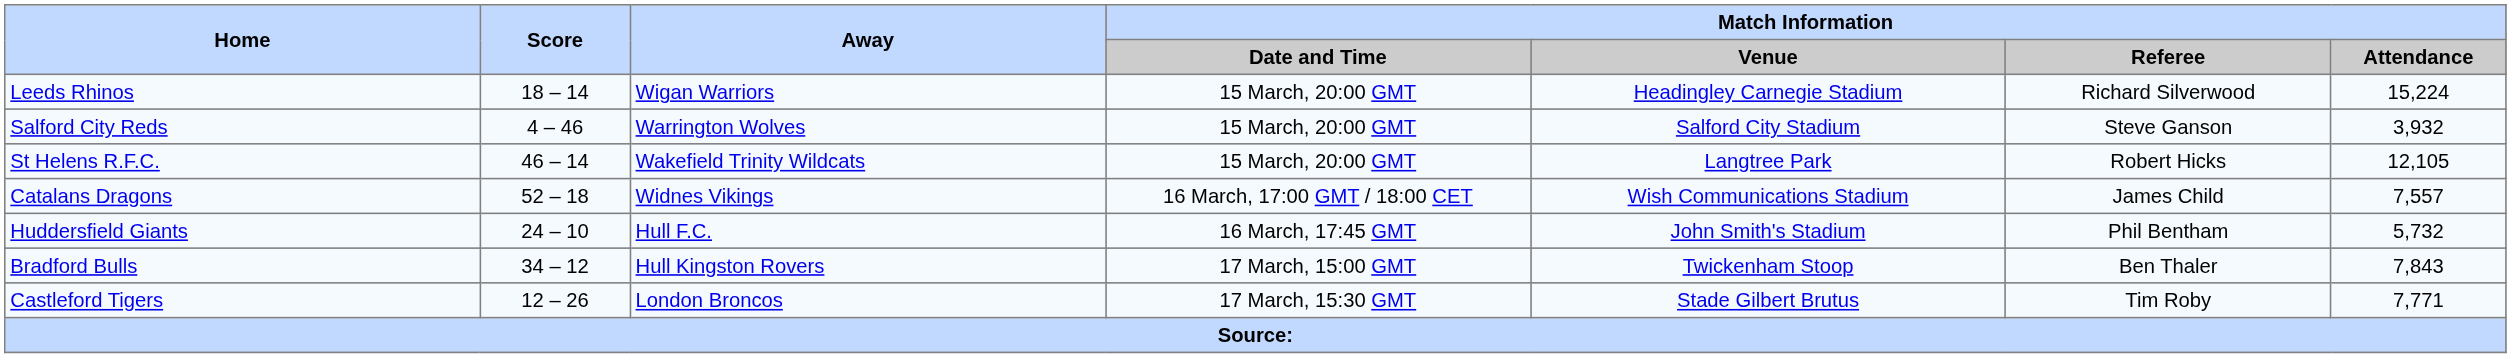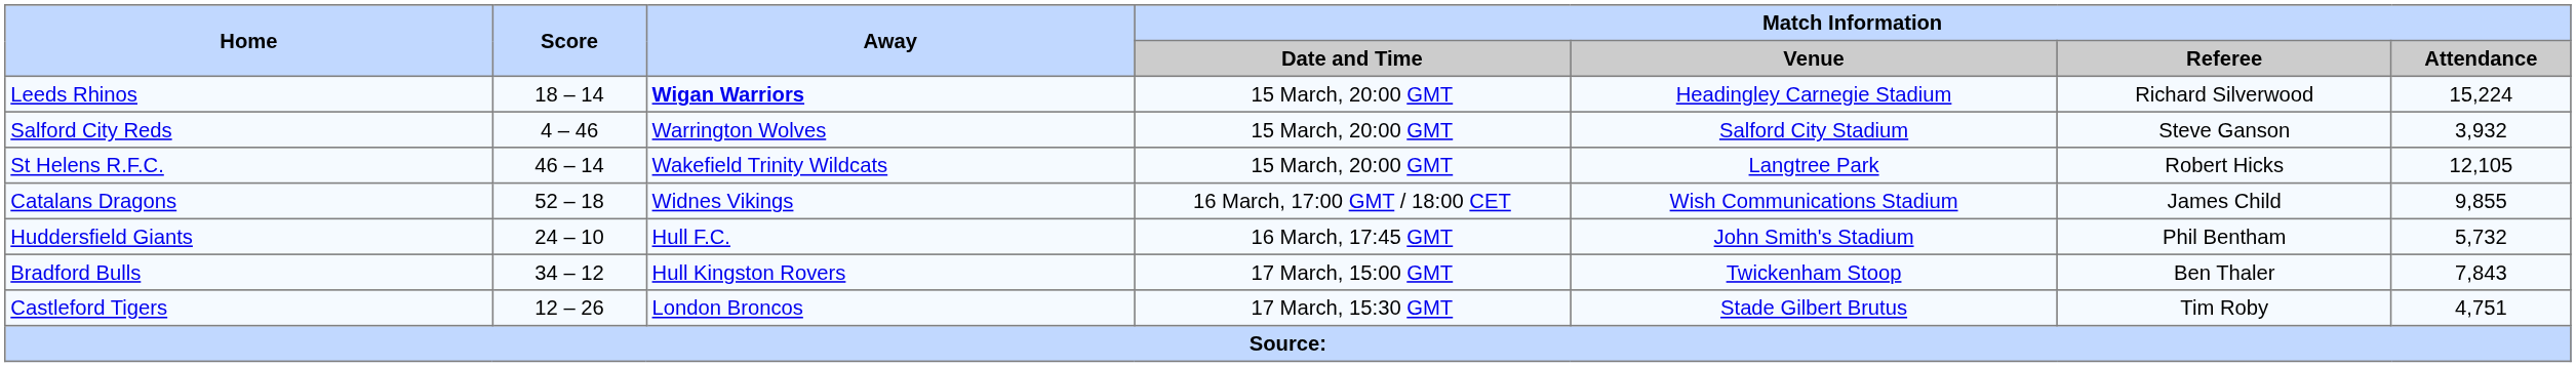Leeds Rhinos | Away: normal -> bold
Catalans Dragons | Match Information / Attendance: 7,557 -> 9,855
Castleford Tigers | Match Information / Attendance: 7,771 -> 4,751
